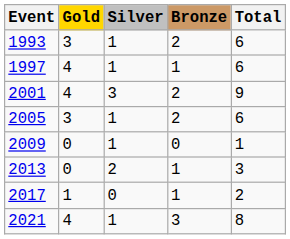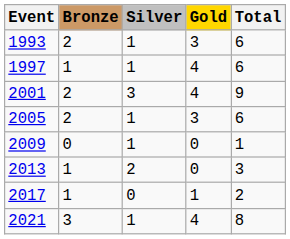columns swapped: Gold <-> Bronze
